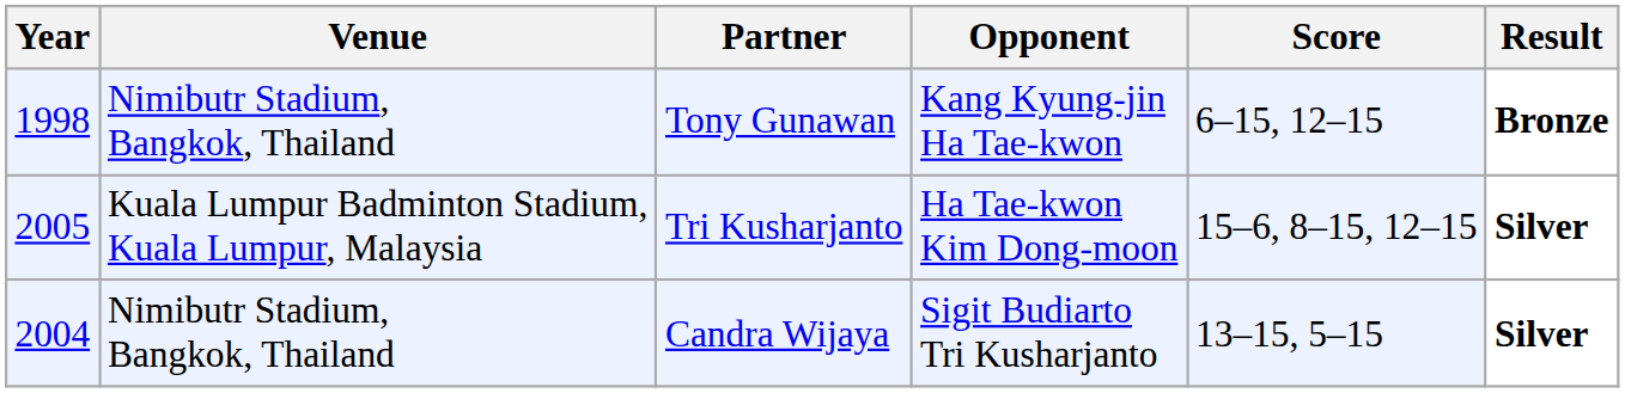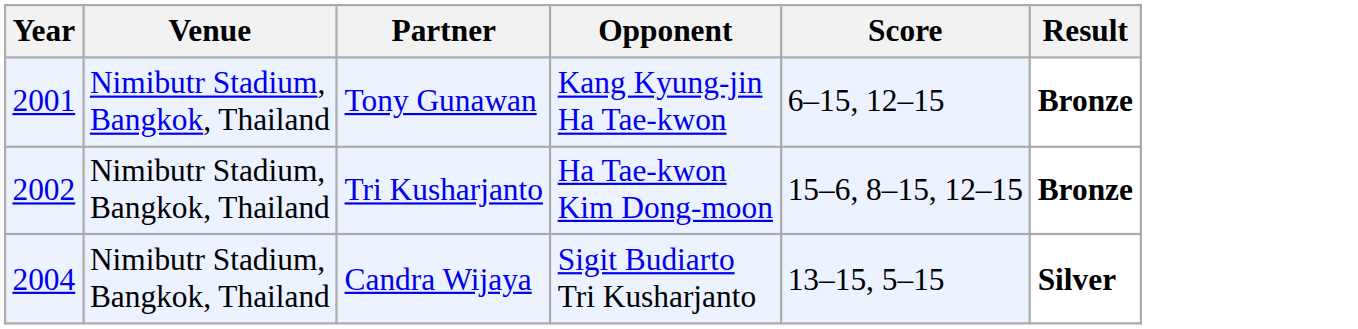Tony Gunawan | Year: 1998 -> 2001
Tri Kusharjanto | Year: 2005 -> 2002
Tri Kusharjanto | Venue: Kuala Lumpur Badminton Stadium, Kuala Lumpur, Malaysia -> Nimibutr Stadium, Bangkok, Thailand
Tri Kusharjanto | Result: Silver -> Bronze
